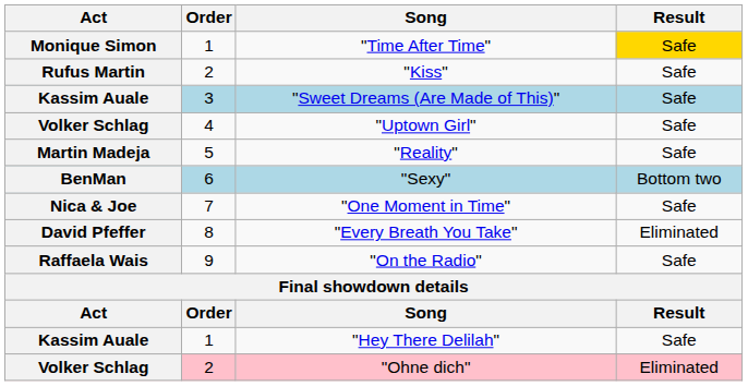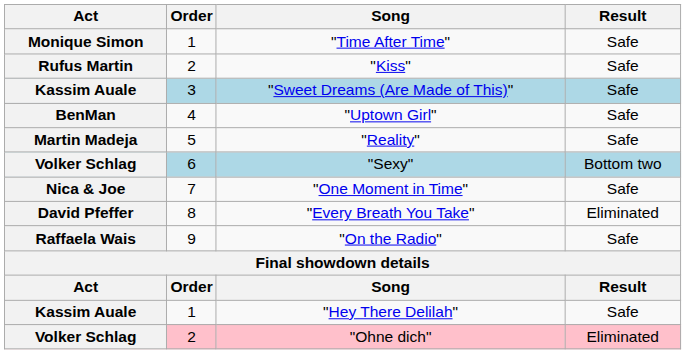"Time After Time" | Result: gold background -> no background
"Uptown Girl" | Act: Volker Schlag -> BenMan
"Sexy" | Act: BenMan -> Volker Schlag
